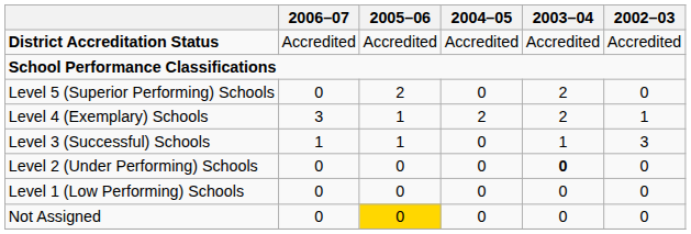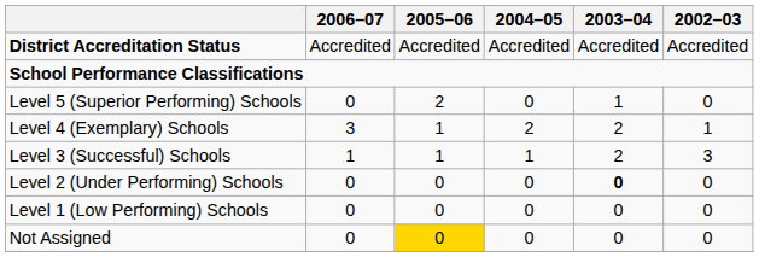Level 5 (Superior Performing) Schools | 2003–04: 2 -> 1
Level 3 (Successful) Schools | 2004–05: 0 -> 1
Level 3 (Successful) Schools | 2003–04: 1 -> 2
